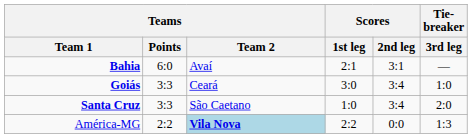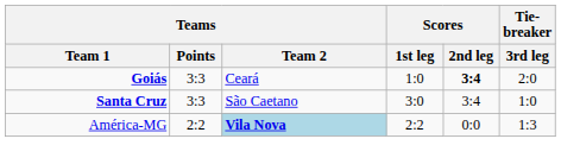- row: Bahia | 6:0 | Avaí | 2:1 | 3:1 | —
Goiás | Scores / 1st leg: 3:0 -> 1:0
Goiás | Scores / 2nd leg: normal -> bold
Goiás | Tie-breaker / 3rd leg: 1:0 -> 2:0
Santa Cruz | Scores / 1st leg: 1:0 -> 3:0
Santa Cruz | Tie-breaker / 3rd leg: 2:0 -> 1:0
